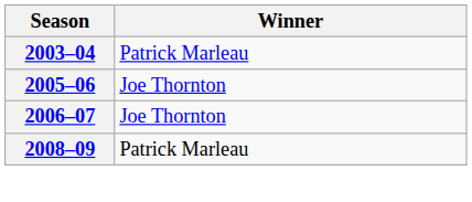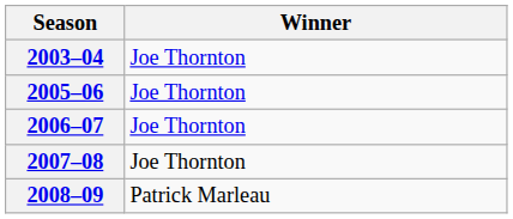2003–04 | Winner: Patrick Marleau -> Joe Thornton
+ row: 2007–08 | Joe Thornton
